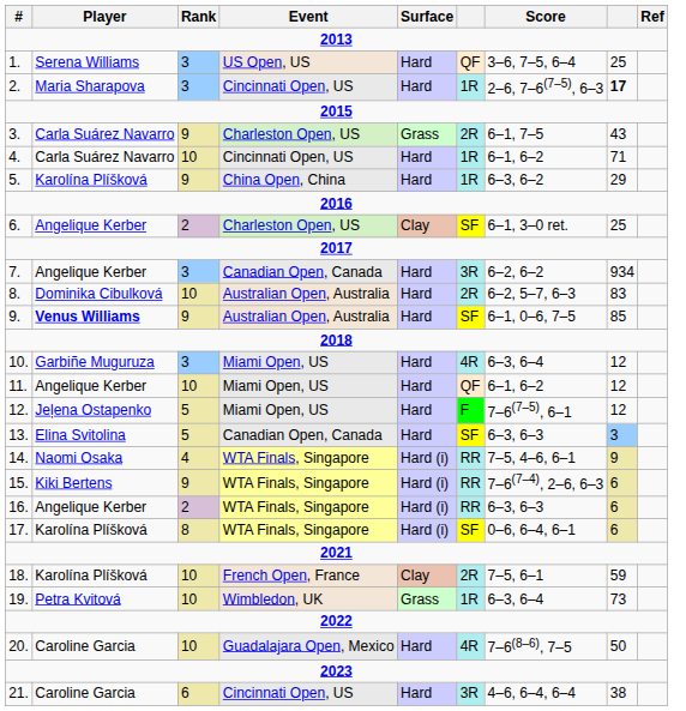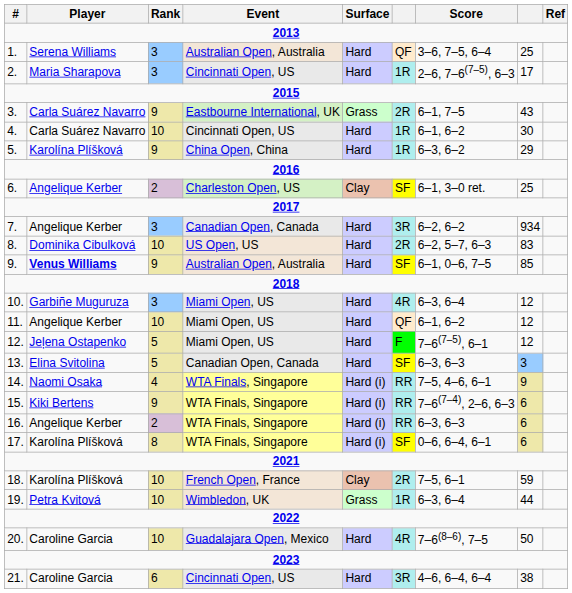1. | Event: US Open, US -> Australian Open, Australia
2. | column 8: bold -> normal
3. | Event: Charleston Open, US -> Eastbourne International, UK
4. | column 8: 71 -> 30
8. | Event: Australian Open, Australia -> US Open, US
19. | column 8: 73 -> 44
